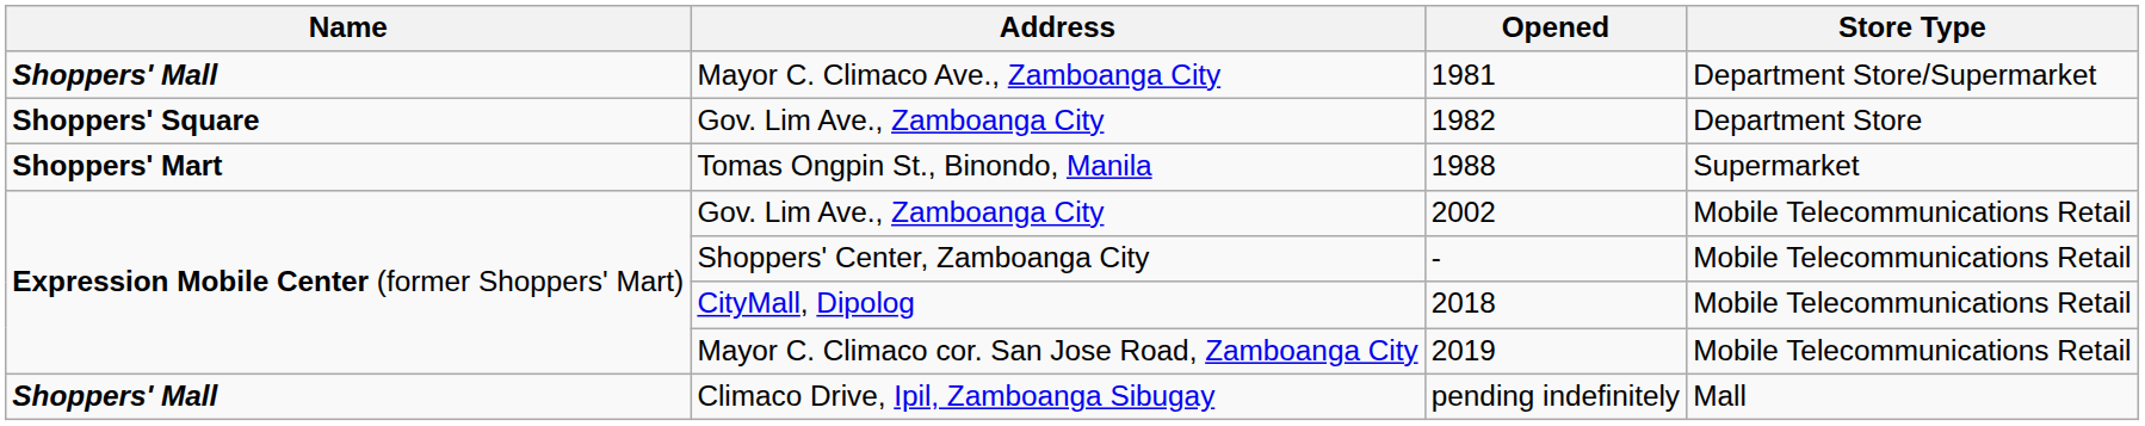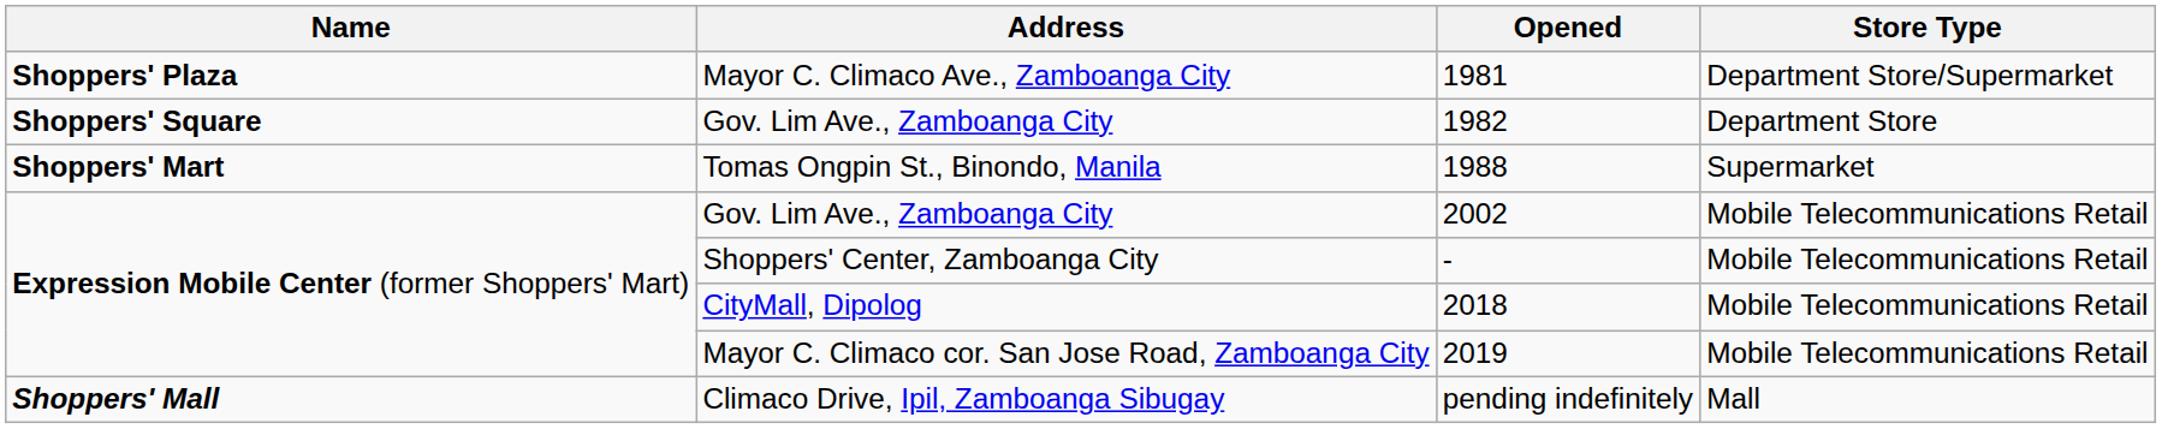1981 | Name: Shoppers' Mall -> Shoppers' Plaza
